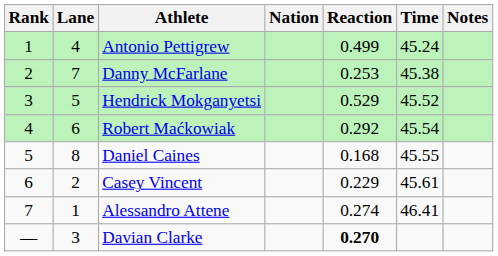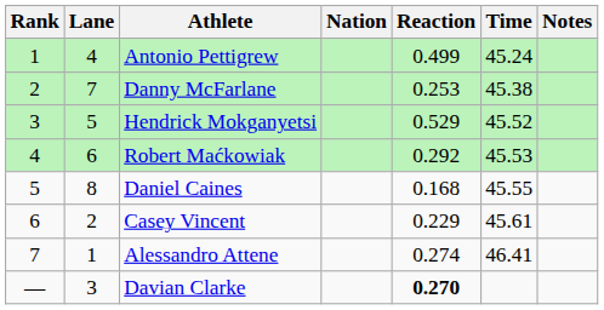Robert Maćkowiak | Time: 45.54 -> 45.53
